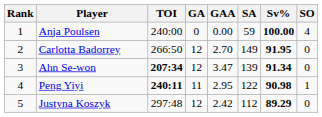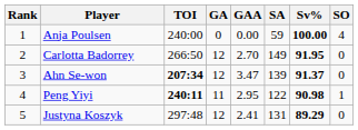Ahn Se-won | Sv%: 91.34 -> 91.37
Justyna Koszyk | GAA: 2.42 -> 2.41
Justyna Koszyk | SA: 112 -> 131
